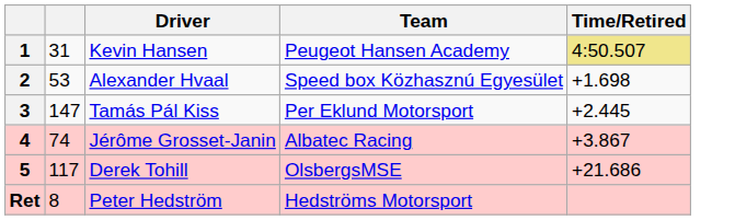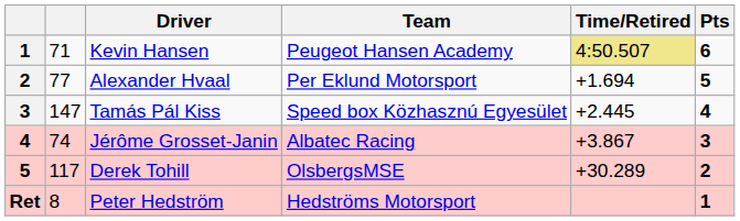+ column: Pts | 6 | 5 | 4 | 3 | 2 | 1
Kevin Hansen | column 2: 31 -> 71
Alexander Hvaal | column 2: 53 -> 77
Alexander Hvaal | Team: Speed box Közhasznú Egyesület -> Per Eklund Motorsport
Alexander Hvaal | Time/Retired: +1.698 -> +1.694
Tamás Pál Kiss | Team: Per Eklund Motorsport -> Speed box Közhasznú Egyesület
Derek Tohill | Time/Retired: +21.686 -> +30.289
